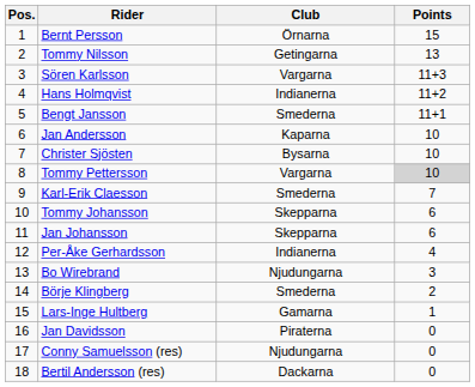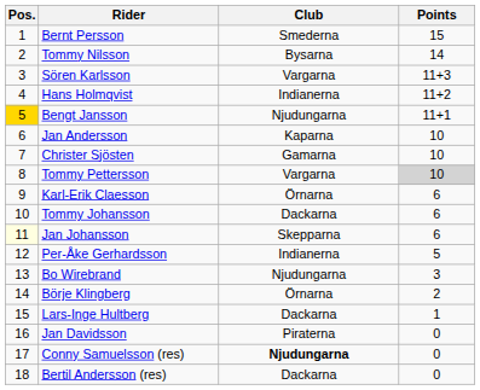Bernt Persson | Club: Örnarna -> Smederna
Tommy Nilsson | Club: Getingarna -> Bysarna
Tommy Nilsson | Points: 13 -> 14
Bengt Jansson | Pos.: no background -> gold background
Bengt Jansson | Club: Smederna -> Njudungarna
Christer Sjösten | Club: Bysarna -> Gamarna
Karl-Erik Claesson | Club: Smederna -> Örnarna
Karl-Erik Claesson | Points: 7 -> 6
Tommy Johansson | Club: Skepparna -> Dackarna
Jan Johansson | Pos.: no background -> lightyellow background
Per-Åke Gerhardsson | Points: 4 -> 5
Börje Klingberg | Club: Smederna -> Örnarna
Lars-Inge Hultberg | Club: Gamarna -> Dackarna
Conny Samuelsson (res) | Club: normal -> bold
